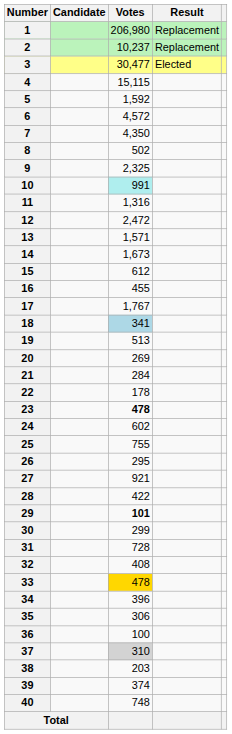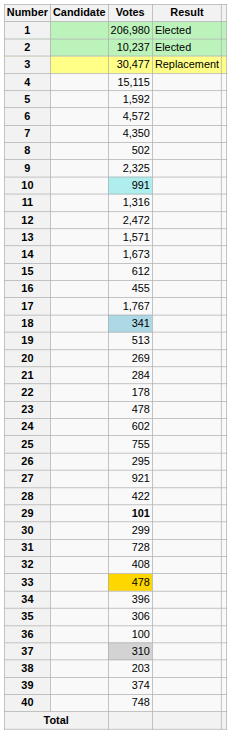1 | Result: Replacement -> Elected
2 | Result: Replacement -> Elected
3 | Result: Elected -> Replacement
23 | Votes: bold -> normal
